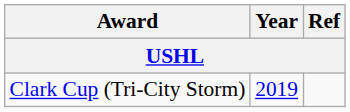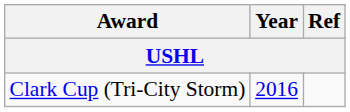Clark Cup (Tri-City Storm) | Year: 2019 -> 2016
